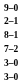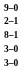- row: 7–2
